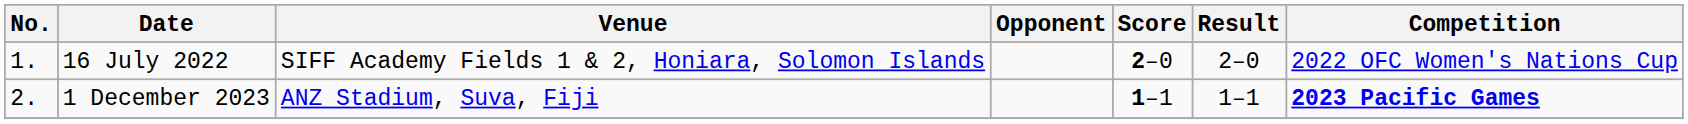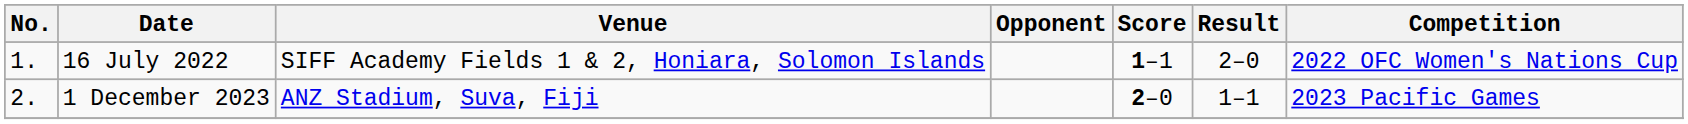16 July 2022 | Score: 2–0 -> 1–1
1 December 2023 | Score: 1–1 -> 2–0
1 December 2023 | Competition: bold -> normal
